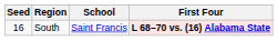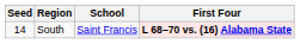South | Seed: 16 -> 14
